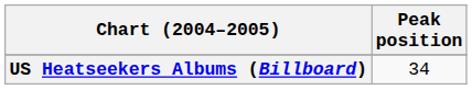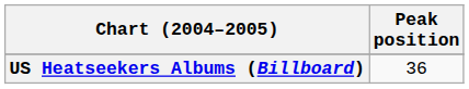US Heatseekers Albums (Billboard) | Peak position: 34 -> 36
